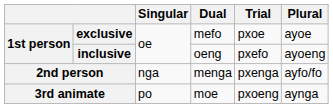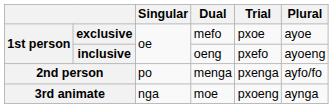2nd person | Singular: nga -> po
3rd animate | Singular: po -> nga
